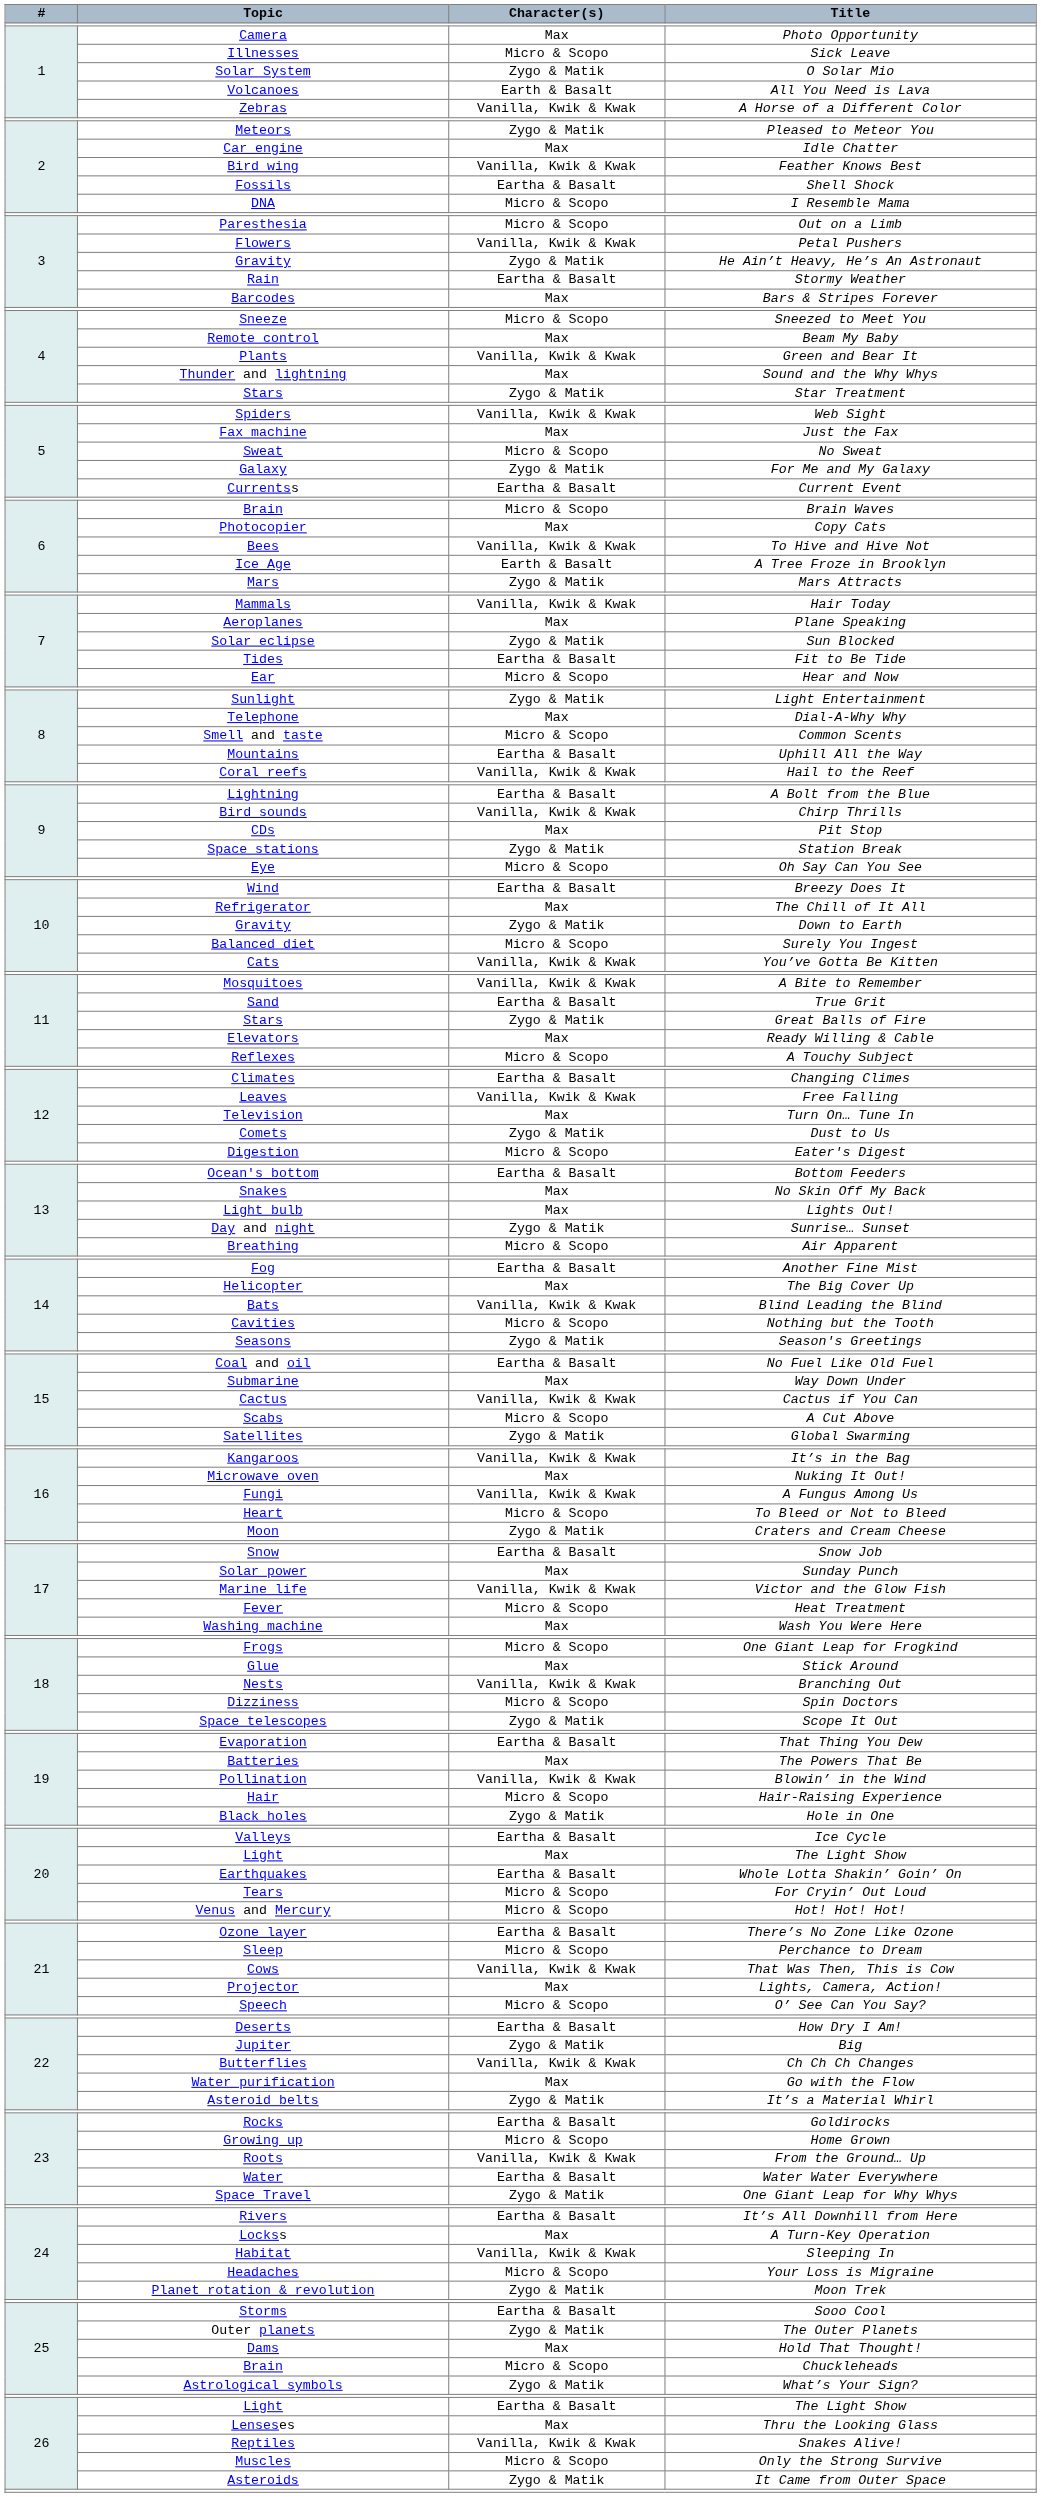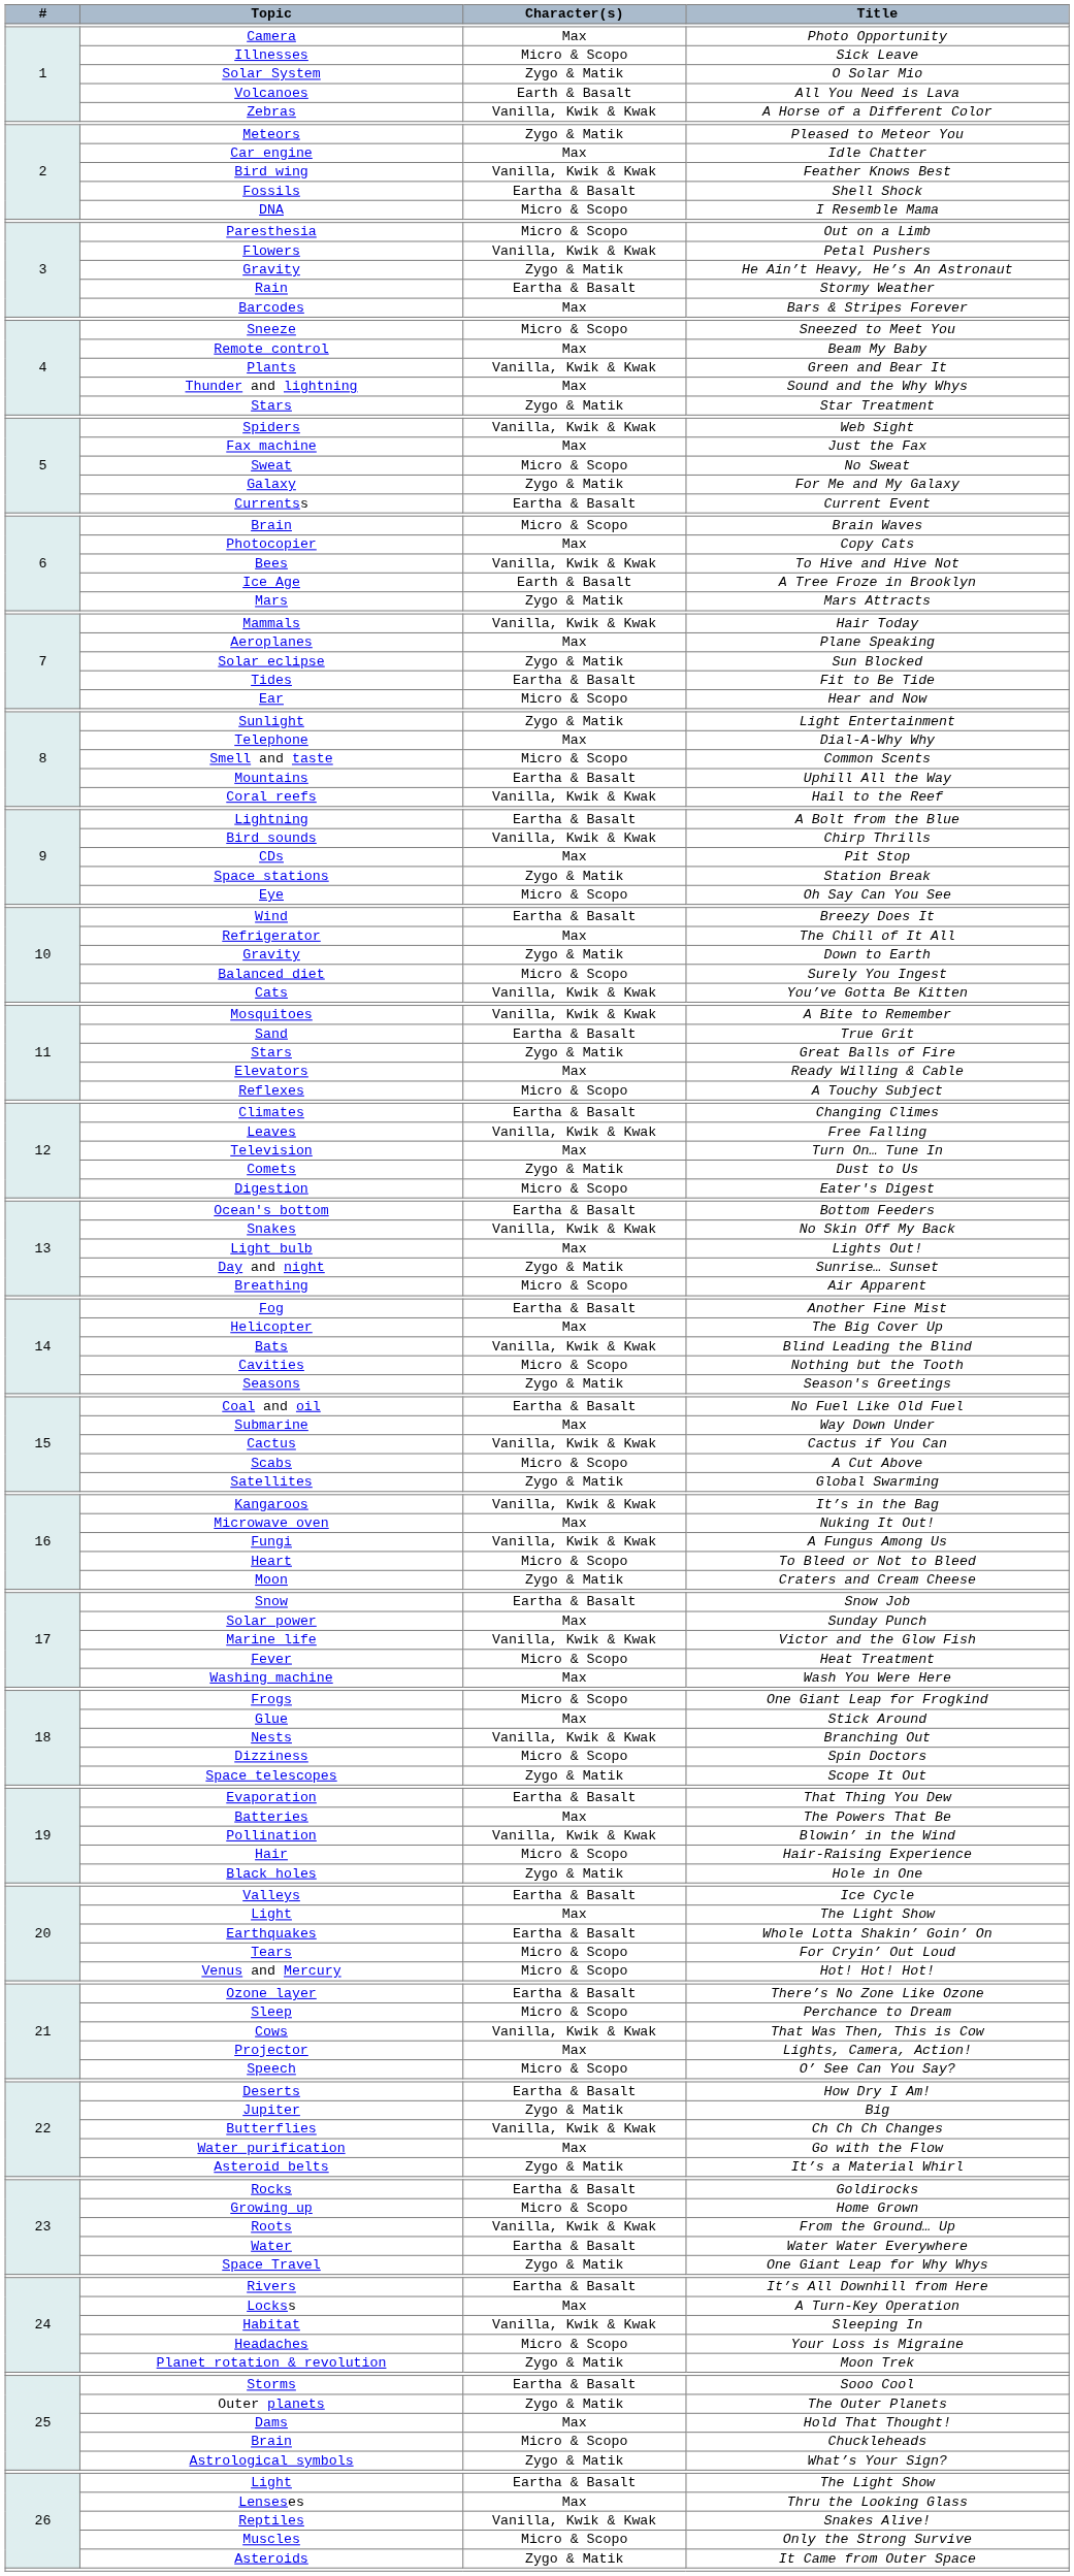No Skin Off My Back | Character(s): Max -> Vanilla, Kwik & Kwak
